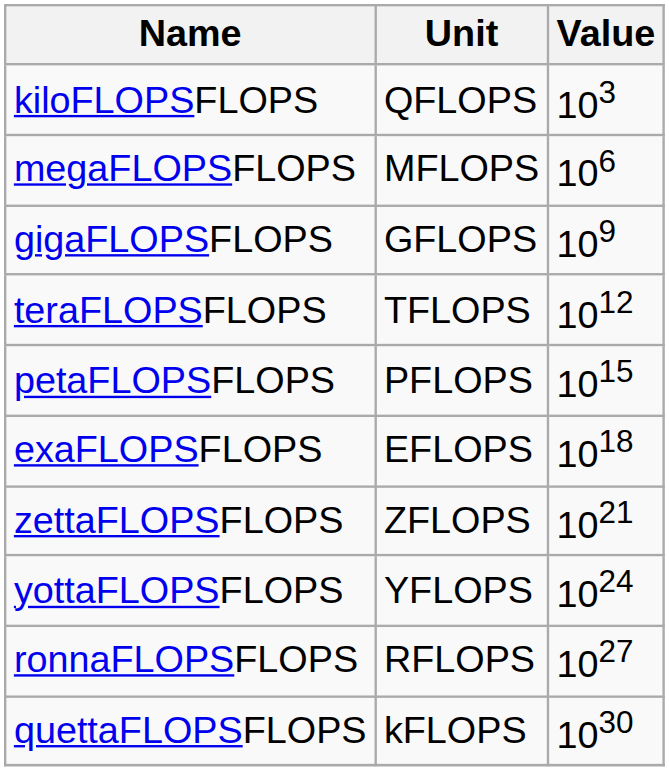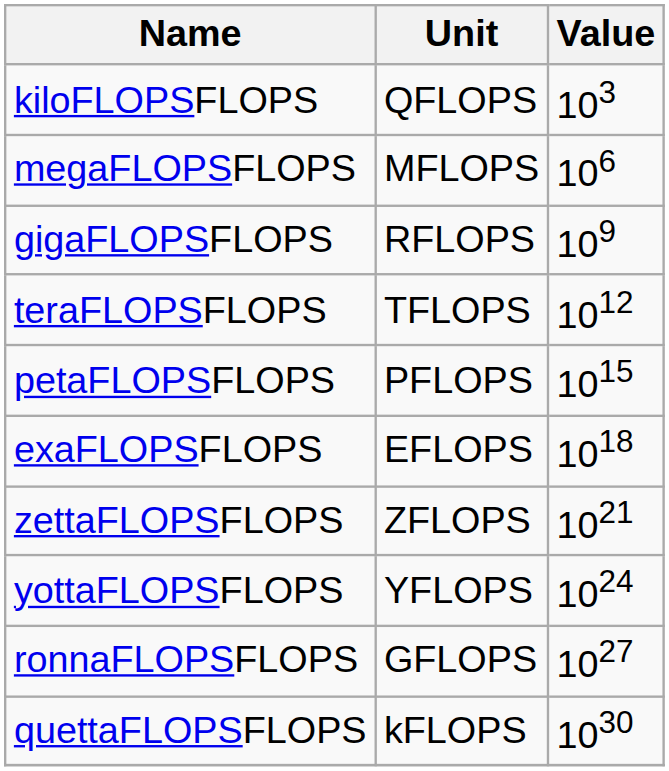gigaFLOPSFLOPS | Unit: GFLOPS -> RFLOPS
ronnaFLOPSFLOPS | Unit: RFLOPS -> GFLOPS
